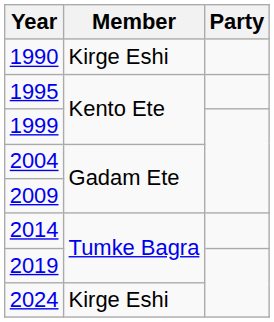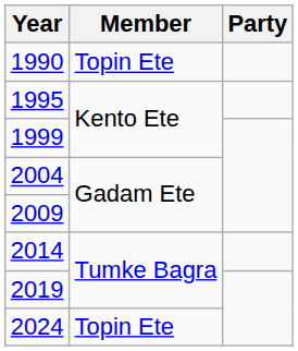1990 | Member: Kirge Eshi -> Topin Ete
2024 | Member: Kirge Eshi -> Topin Ete
